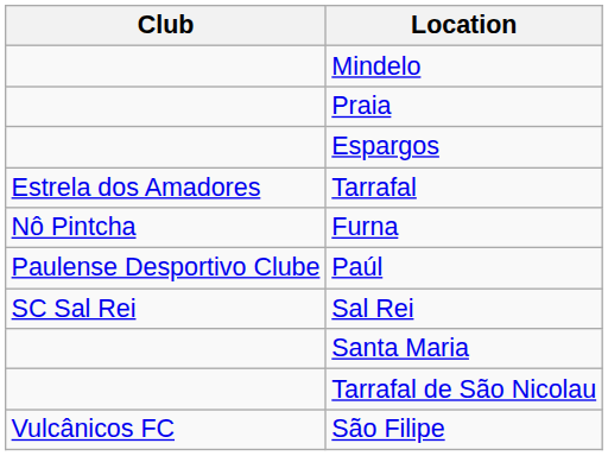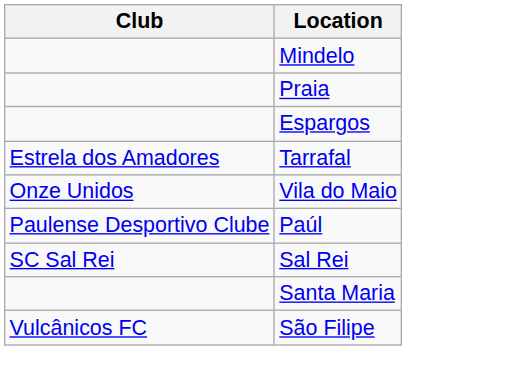- row: Nô Pintcha | Furna
+ row: Onze Unidos | Vila do Maio
- row: Tarrafal de São Nicolau
